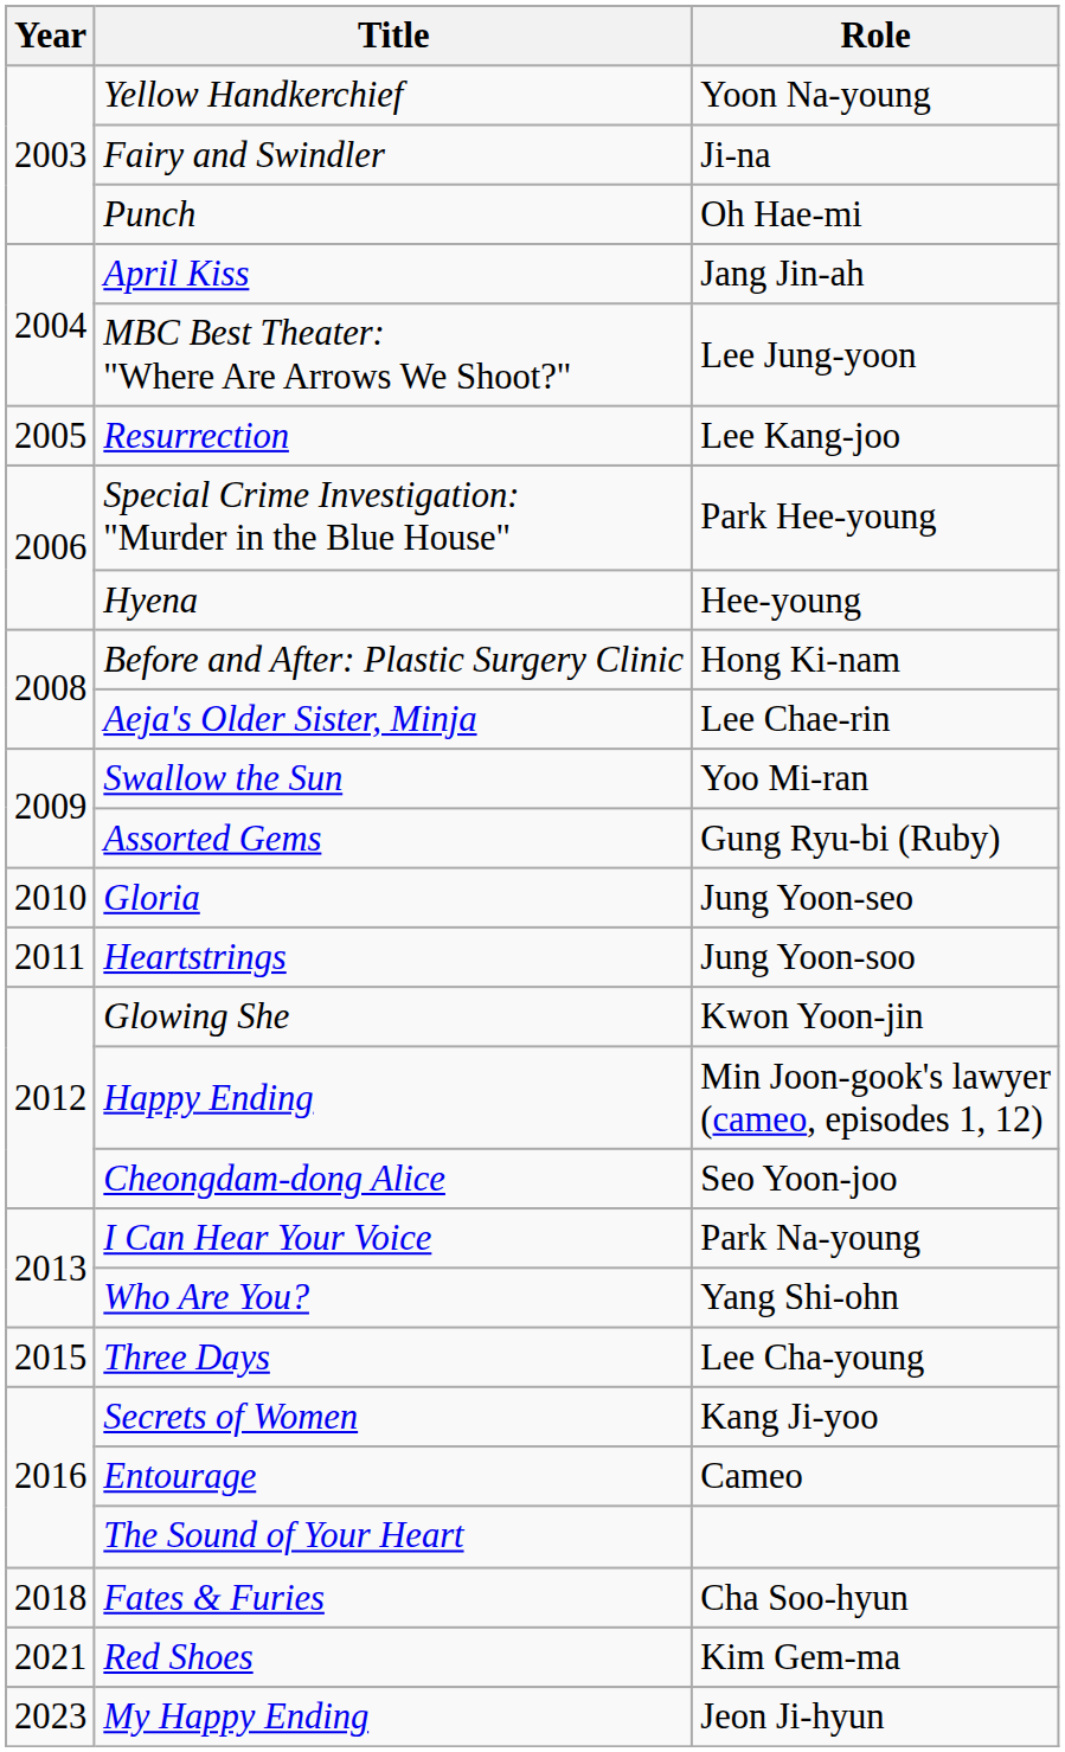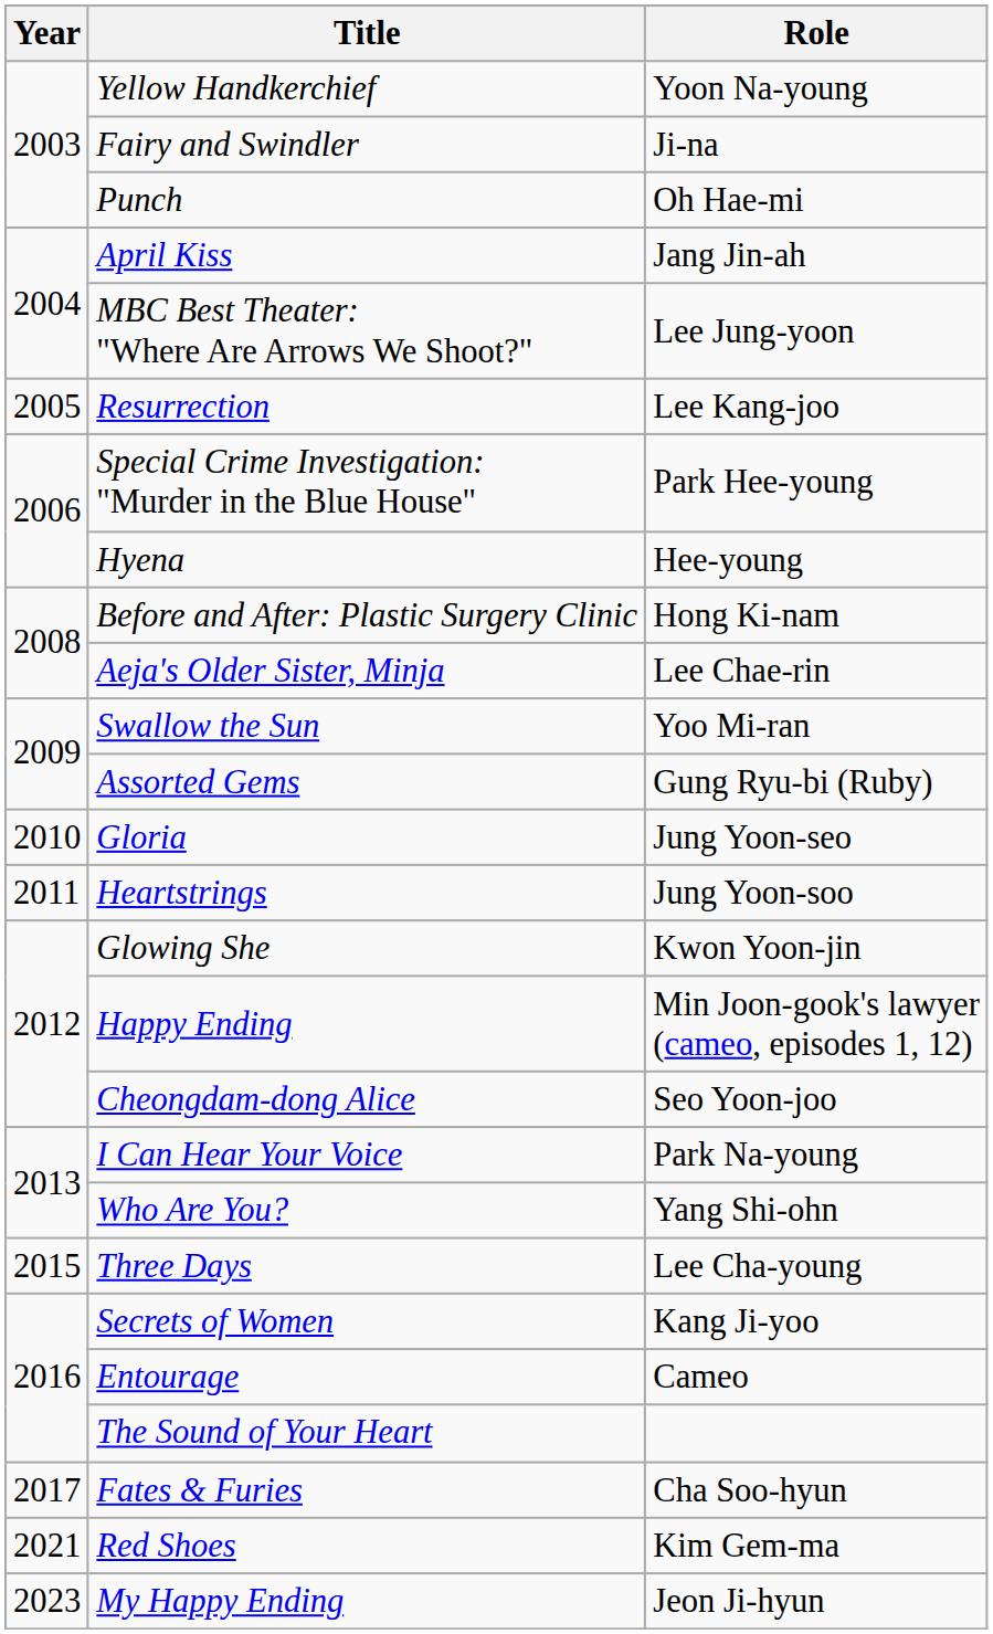Fates & Furies | Year: 2018 -> 2017
